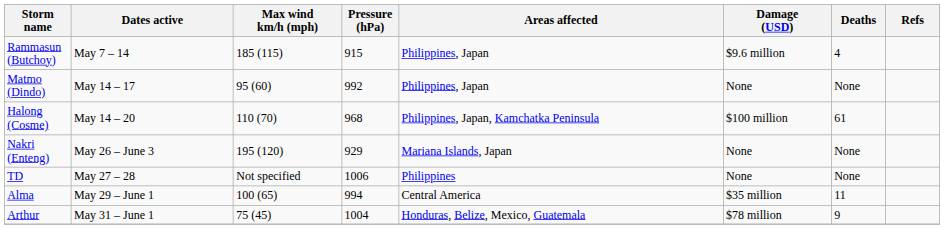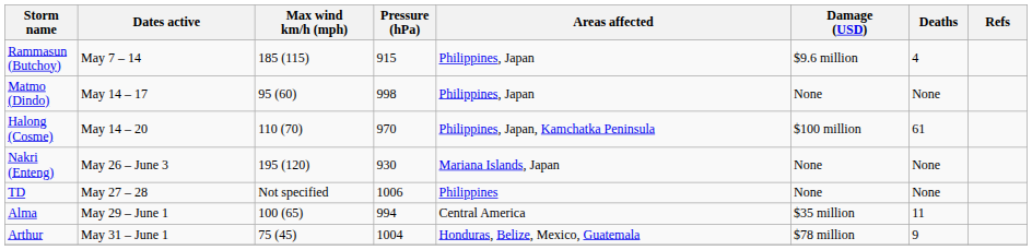Matmo (Dindo) | Pressure (hPa): 992 -> 998
Halong (Cosme) | Pressure (hPa): 968 -> 970
Nakri (Enteng) | Pressure (hPa): 929 -> 930
